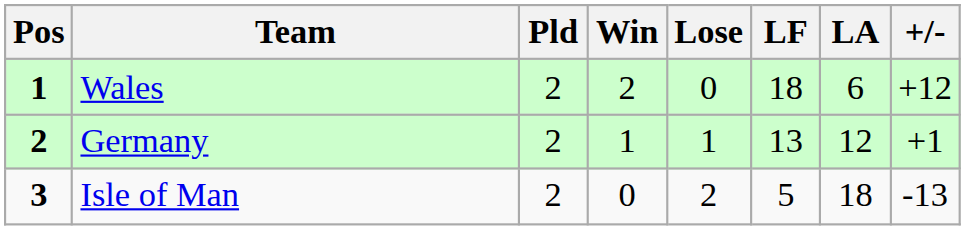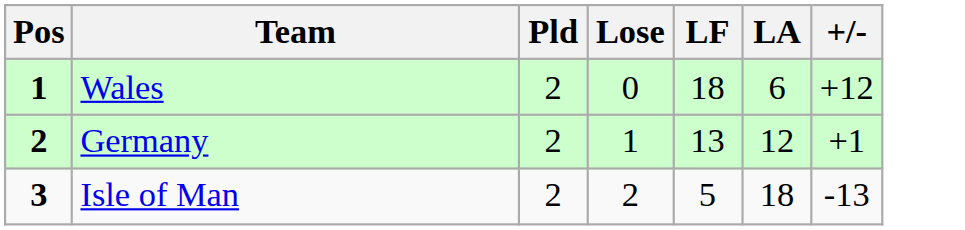- column: Win | 2 | 1 | 0
